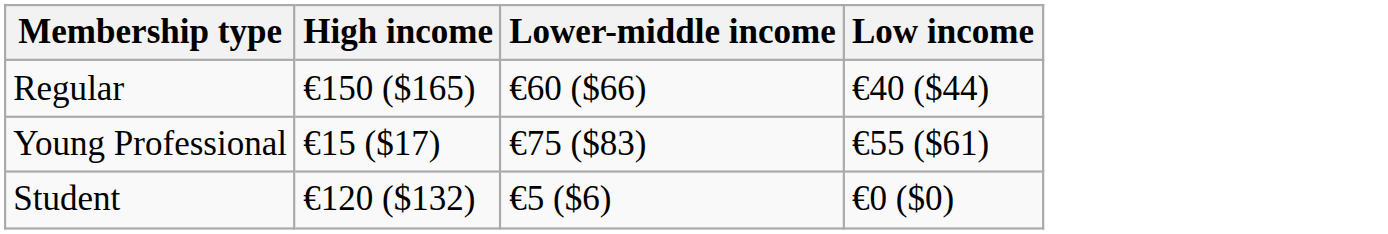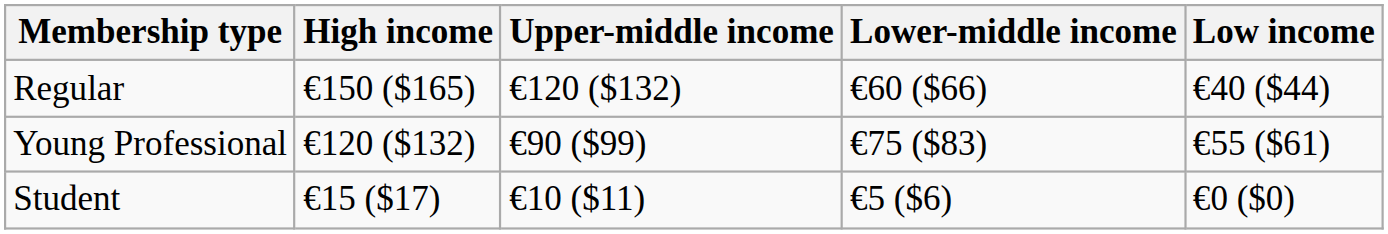+ column: Upper-middle income | €120 ($132) | €90 ($99) | €10 ($11)
Young Professional | High income: €15 ($17) -> €120 ($132)
Student | High income: €120 ($132) -> €15 ($17)
